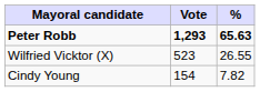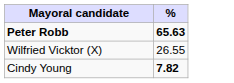- column: Vote | 1,293 | 523 | 154
Cindy Young | %: normal -> bold
